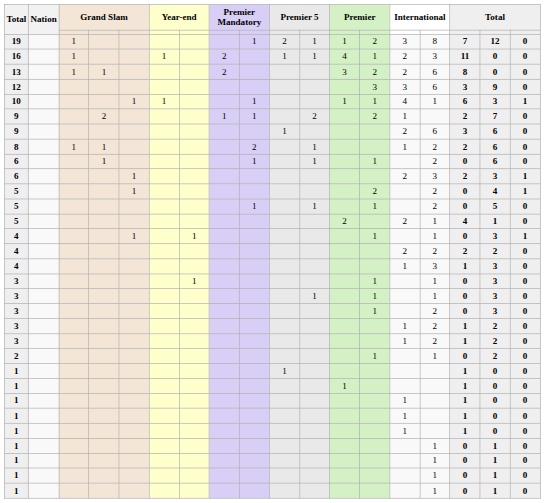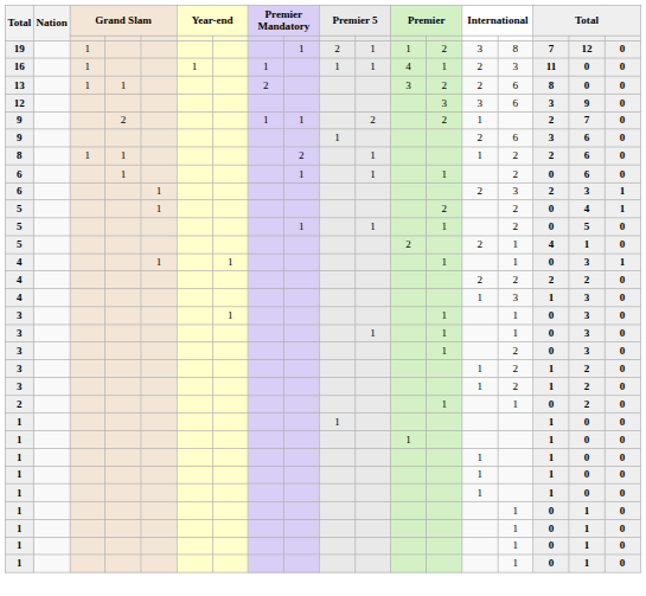16 | column 8: 2 -> 1
- row: 10 | 1 | 1 | 1 | 1 | 1 | 4 | 1 | 6 | 3 | 1
